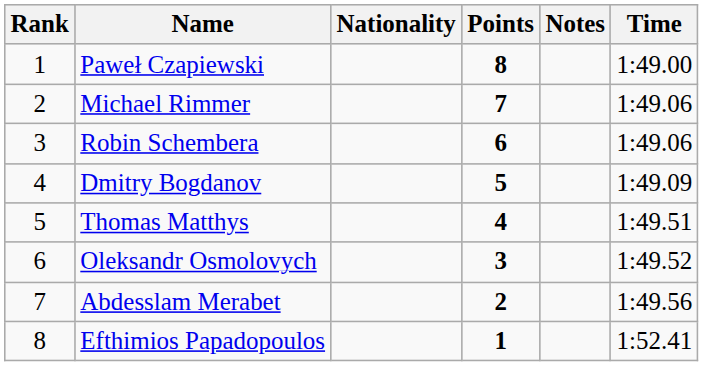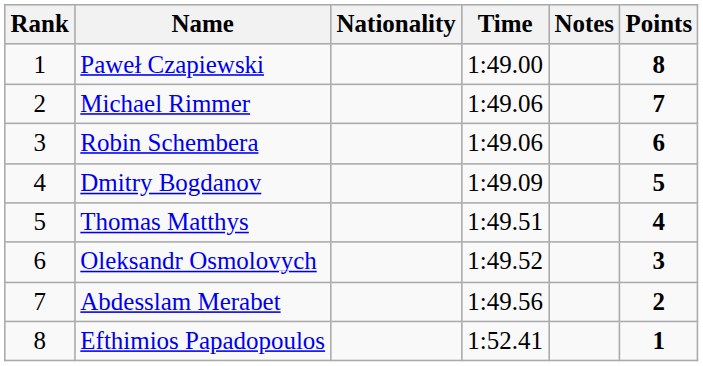columns swapped: Time <-> Points
